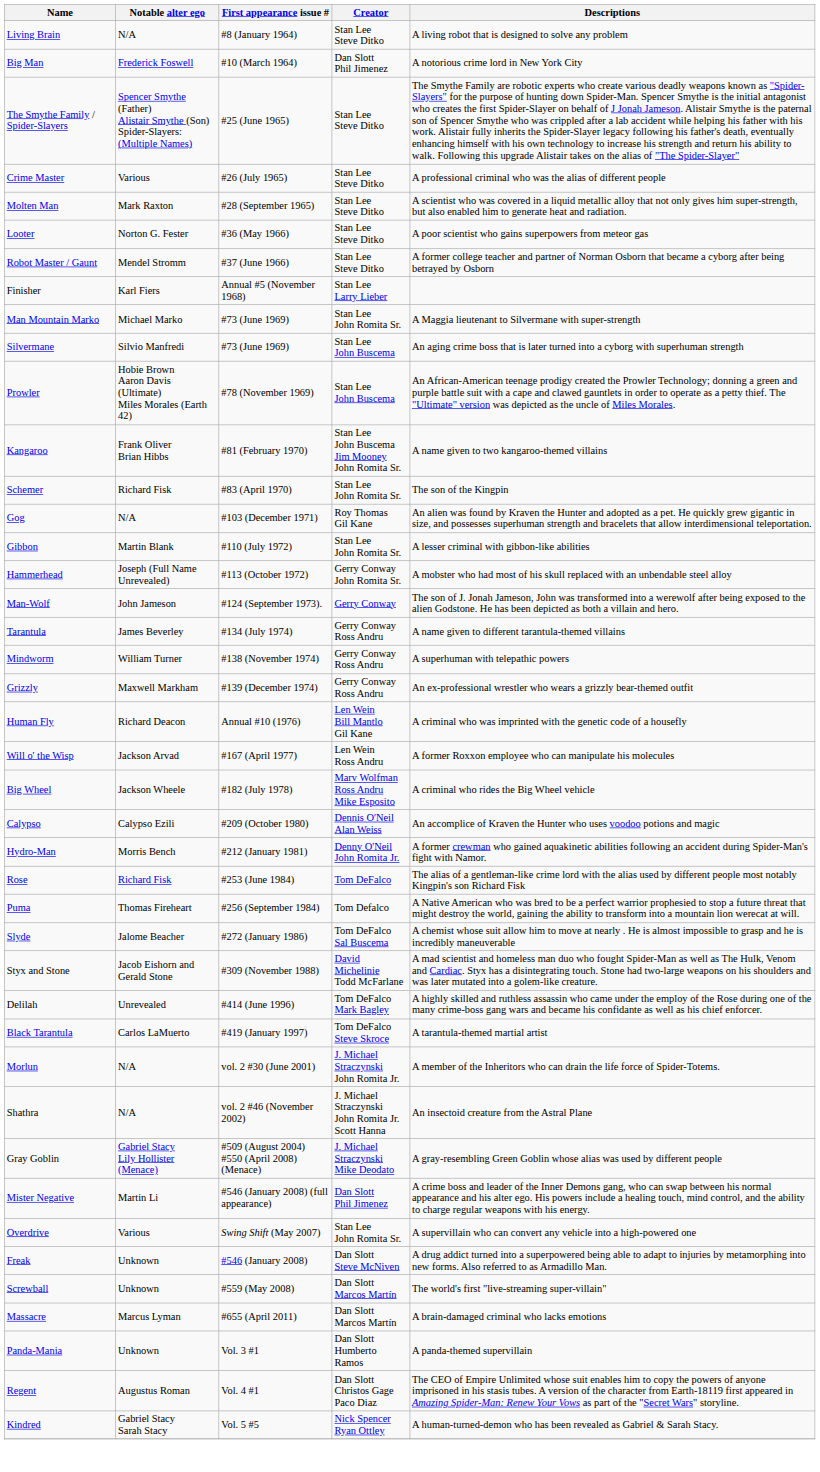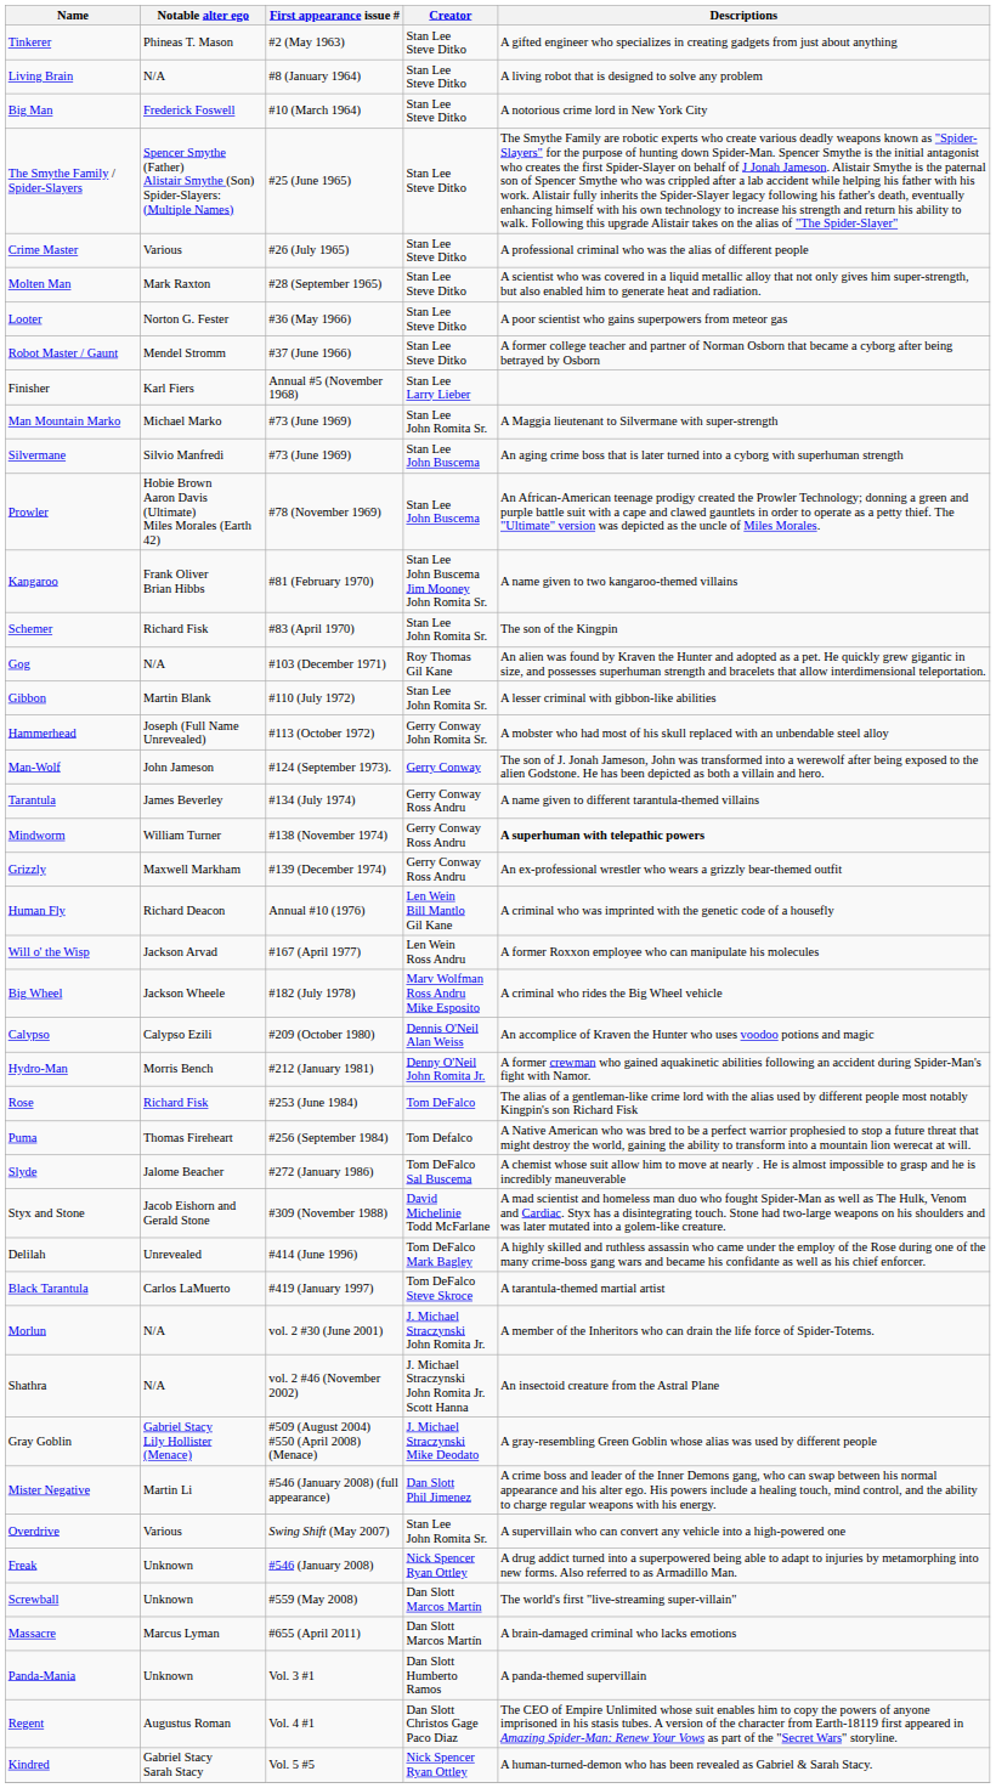+ row: Tinkerer | Phineas T. Mason | #2 (May 1963) | Stan Lee Steve Ditko | A gifted engineer who specializes in creating gadgets from just about anything
Big Man | Creator: Dan Slott Phil Jimenez -> Stan Lee Steve Ditko
Mindworm | Descriptions: normal -> bold
Freak | Creator: Dan Slott Steve McNiven -> Nick Spencer Ryan Ottley
